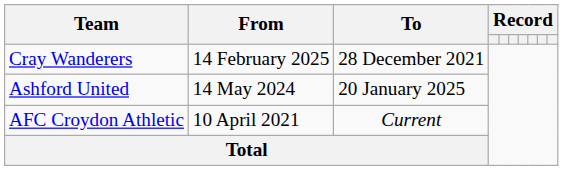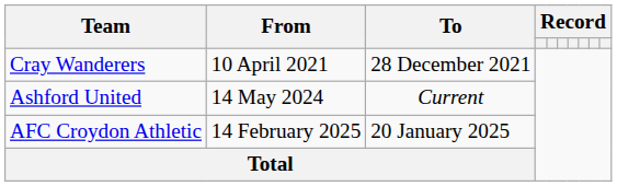Cray Wanderers | From: 14 February 2025 -> 10 April 2021
Ashford United | To: 20 January 2025 -> Current
AFC Croydon Athletic | From: 10 April 2021 -> 14 February 2025
AFC Croydon Athletic | To: Current -> 20 January 2025
